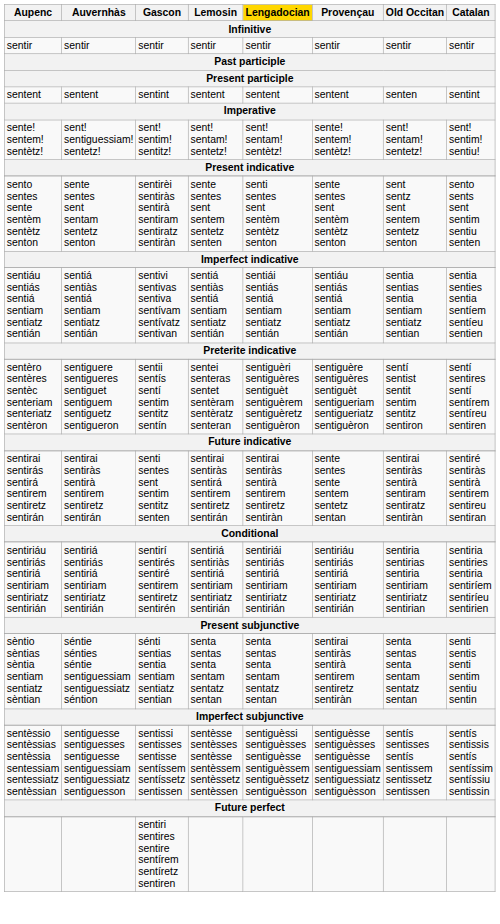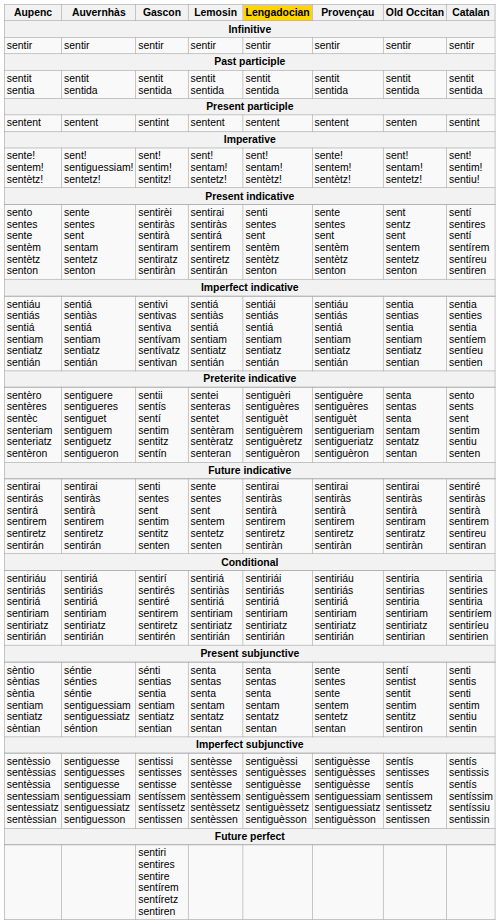+ row: sentit sentia | sentit sentida | sentit sentida | sentit sentida | sentit sentida | sentit sentida | sentit sentida | sentit sentida
sento sentes sente sentèm sentètz senton | Lemosin: sente sentes sent sentem sentetz senten -> sentirai sentiràs sentirá sentirem sentiretz sentirán
sento sentes sente sentèm sentètz senton | Catalan: sento sents sent sentim sentiu senten -> sentí sentires sentí sentírem sentíreu sentiren
sentèro sentères sentèc senteriam senteriatz sentèron | Old Occitan: sentí sentist sentit sentim sentitz sentiron -> senta sentas senta sentam sentatz sentan
sentèro sentères sentèc senteriam senteriatz sentèron | Catalan: sentí sentires sentí sentírem sentíreu sentiren -> sento sents sent sentim sentiu senten
sentirai sentirás sentirá sentirem sentiretz sentirán | Lemosin: sentirai sentiràs sentirá sentirem sentiretz sentirán -> sente sentes sent sentem sentetz senten
sentirai sentirás sentirá sentirem sentiretz sentirán | Provençau: sente sentes sente sentem sentetz sentan -> sentirai sentiràs sentirà sentirem sentiretz sentiràn
sèntio sèntias sèntia sentiam sentiatz sèntian | Provençau: sentirai sentiràs sentirà sentirem sentiretz sentiràn -> sente sentes sente sentem sentetz sentan
sèntio sèntias sèntia sentiam sentiatz sèntian | Old Occitan: senta sentas senta sentam sentatz sentan -> sentí sentist sentit sentim sentitz sentiron
